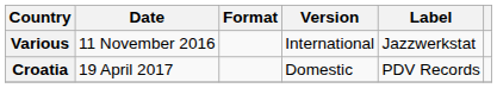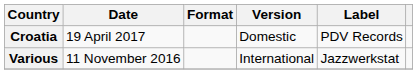rows swapped: Various <-> Croatia
